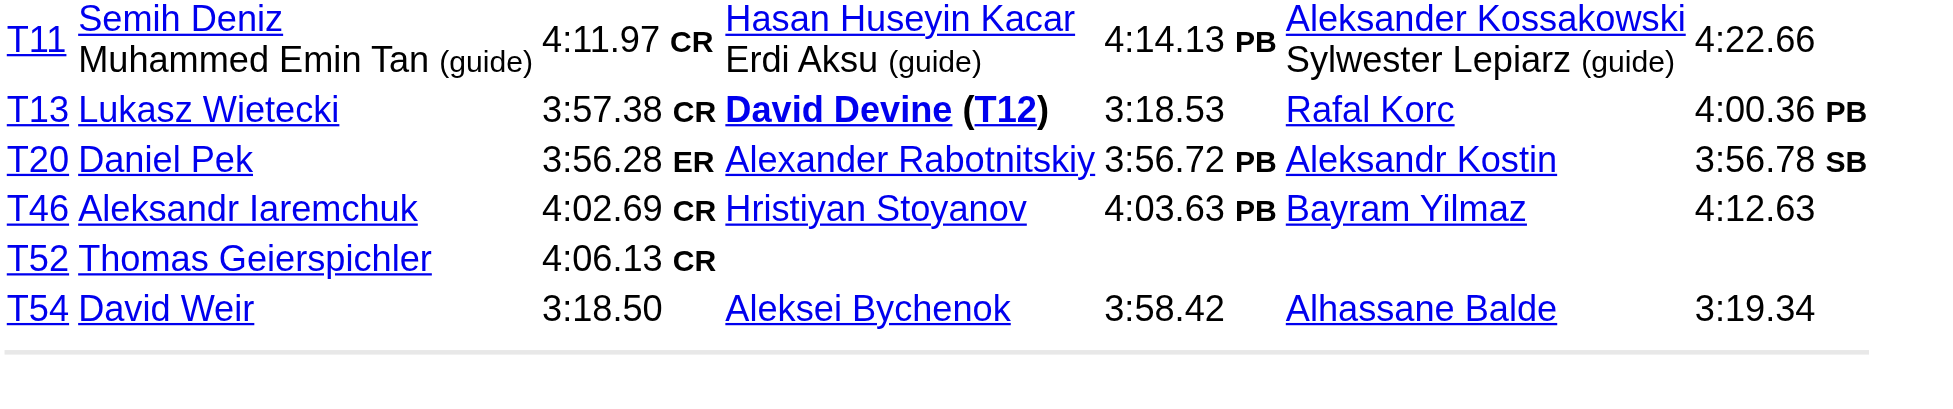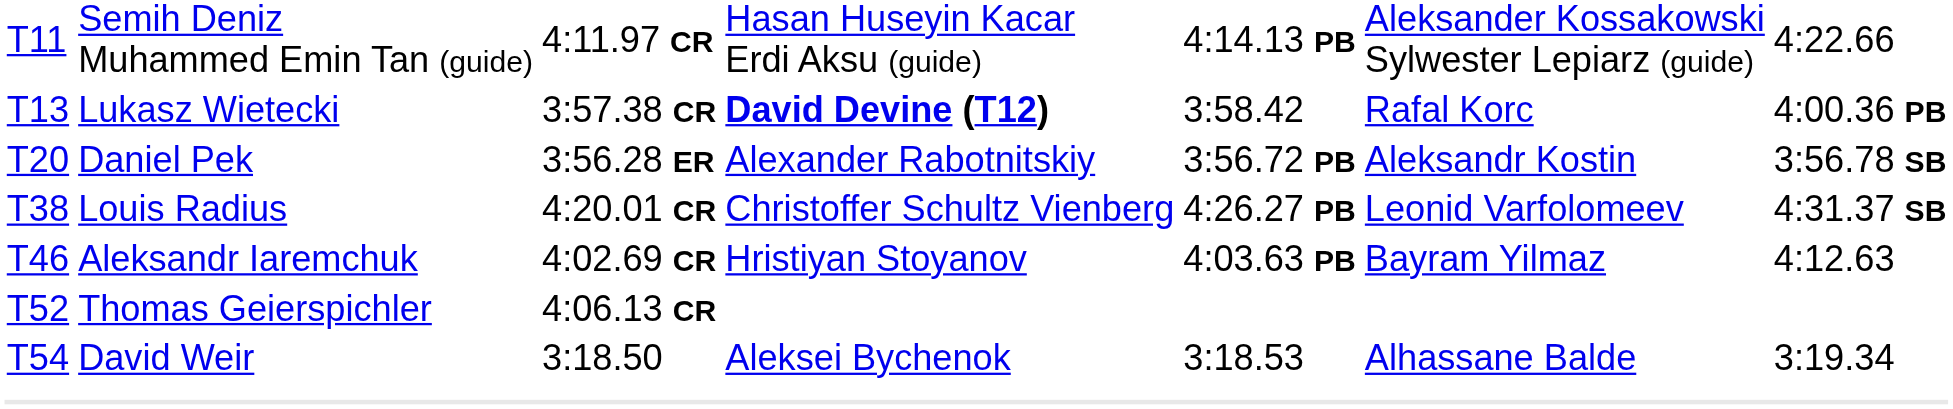T13 | column 5: 3:18.53 -> 3:58.42
+ row: T38 | Louis Radius | 4:20.01 CR | Christoffer Schultz Vienberg | 4:26.27 PB | Leonid Varfolomeev | 4:31.37 SB
T54 | column 5: 3:58.42 -> 3:18.53
